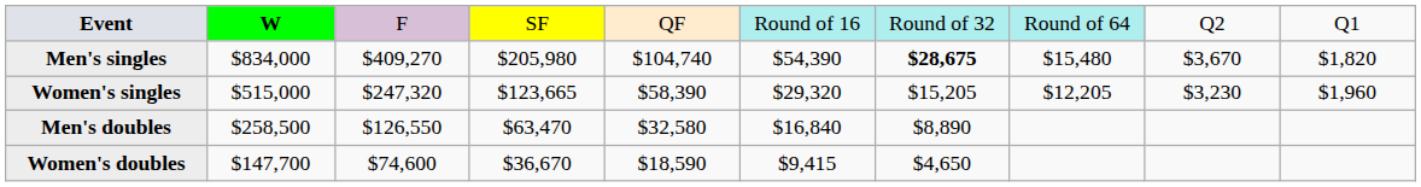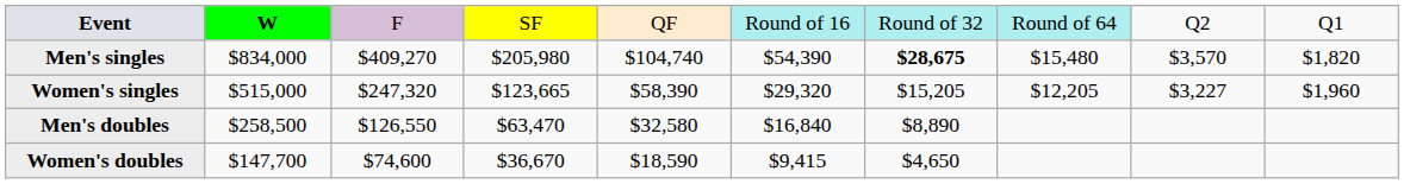Men's singles | column 9: $3,670 -> $3,570
Women's singles | column 9: $3,230 -> $3,227
